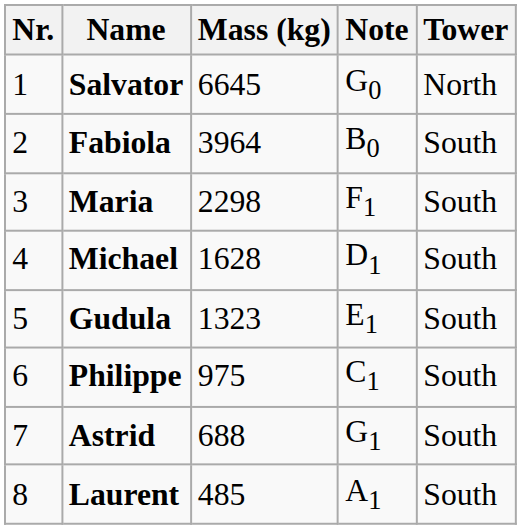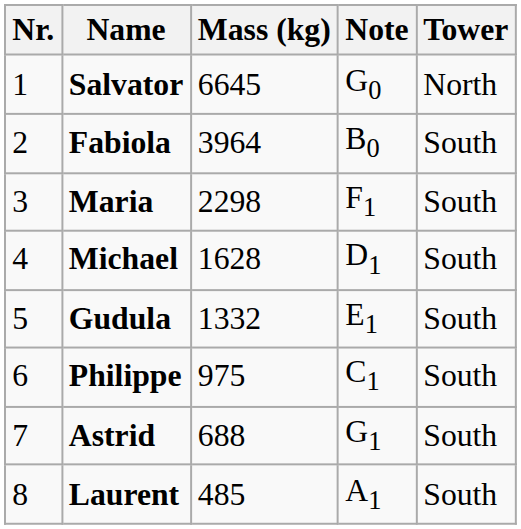Gudula | Mass (kg): 1323 -> 1332
